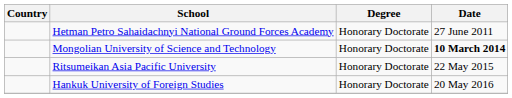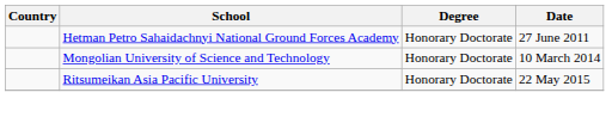Mongolian University of Science and Technology | Date: bold -> normal
- row: Hankuk University of Foreign Studies | Honorary Doctorate | 20 May 2016
